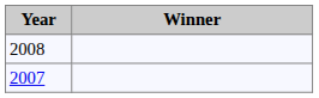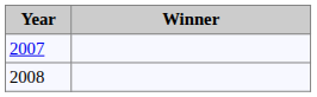rows swapped: 2007 <-> 2008
